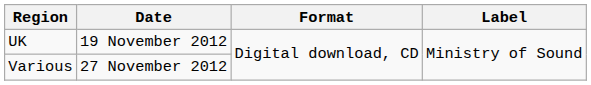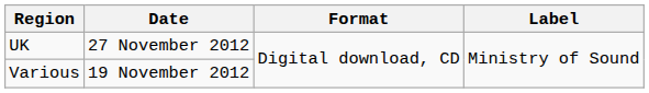UK | Date: 19 November 2012 -> 27 November 2012
Various | Date: 27 November 2012 -> 19 November 2012
